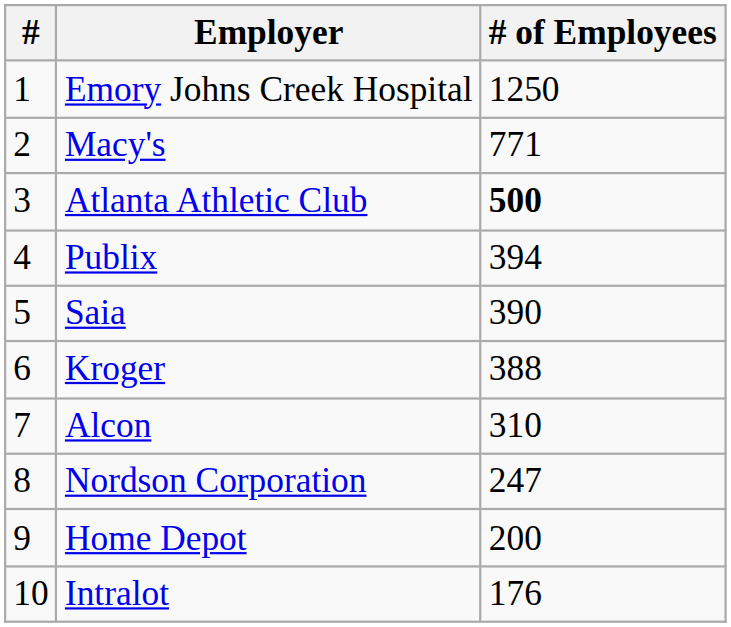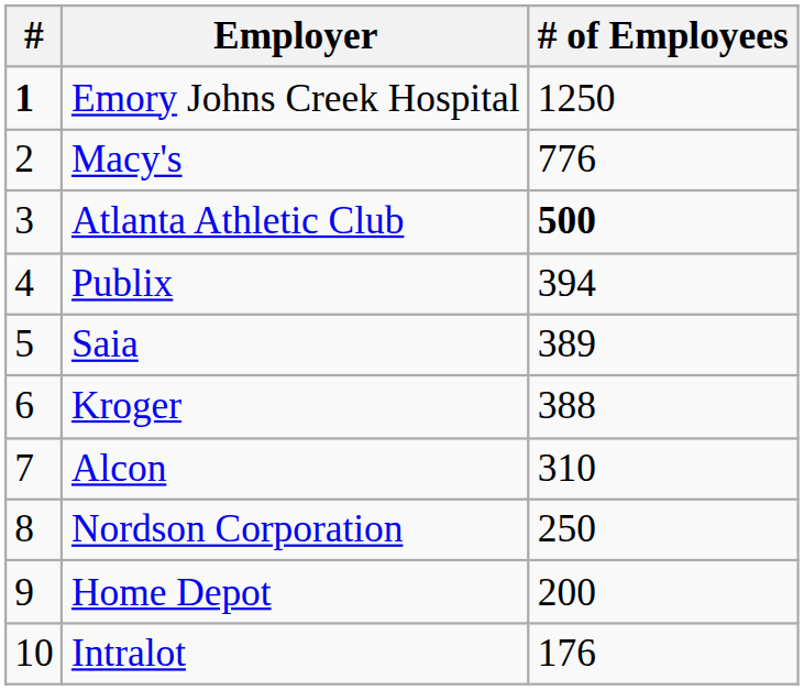Emory Johns Creek Hospital | #: normal -> bold
Macy's | # of Employees: 771 -> 776
Saia | # of Employees: 390 -> 389
Nordson Corporation | # of Employees: 247 -> 250
